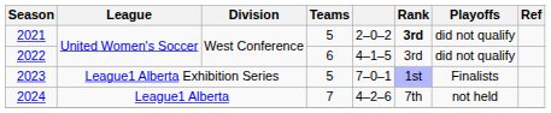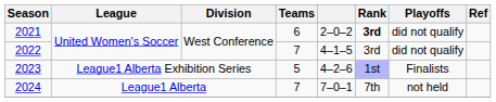2021 | Teams: 5 -> 6
2022 | Teams: 6 -> 7
2023 | column 5: 7–0–1 -> 4–2–6
2024 | column 5: 4–2–6 -> 7–0–1
